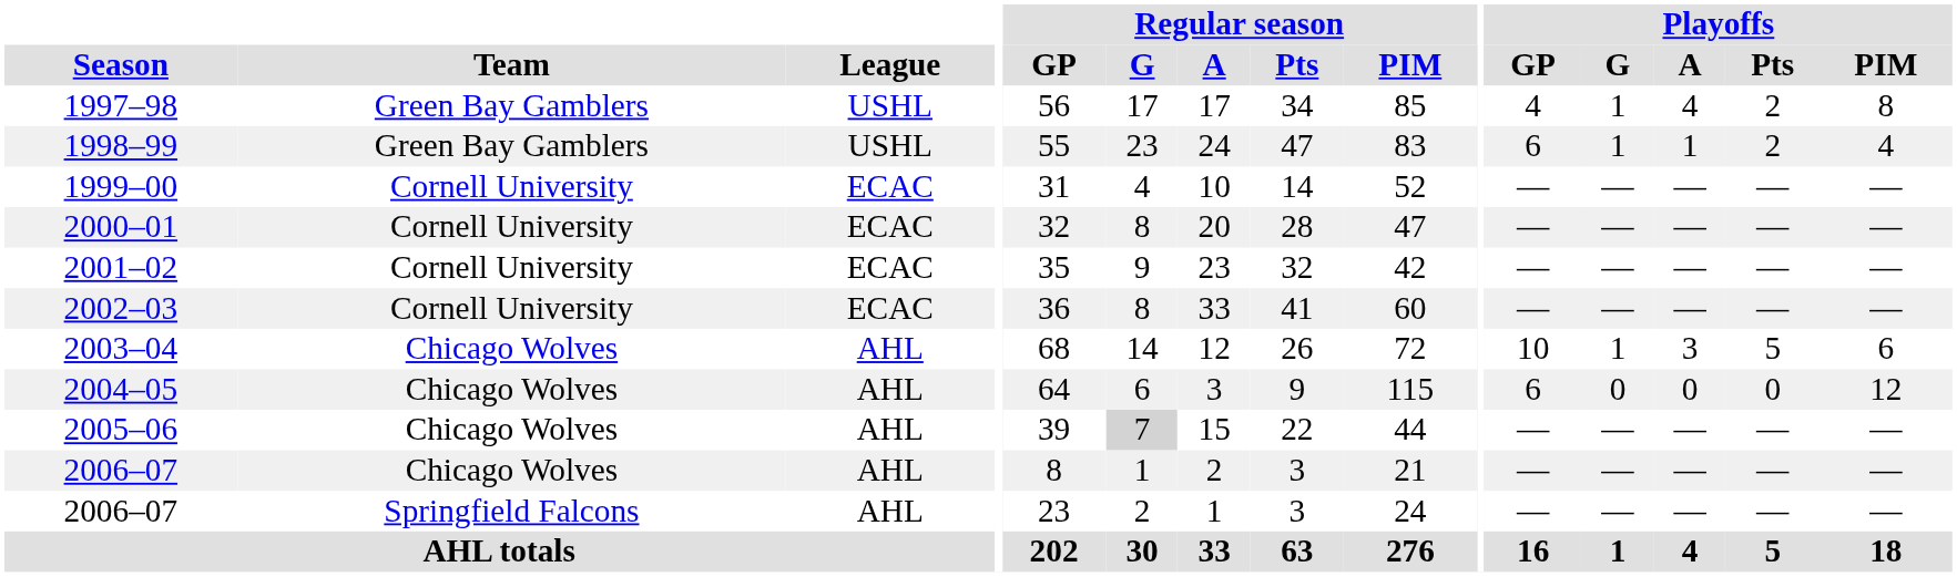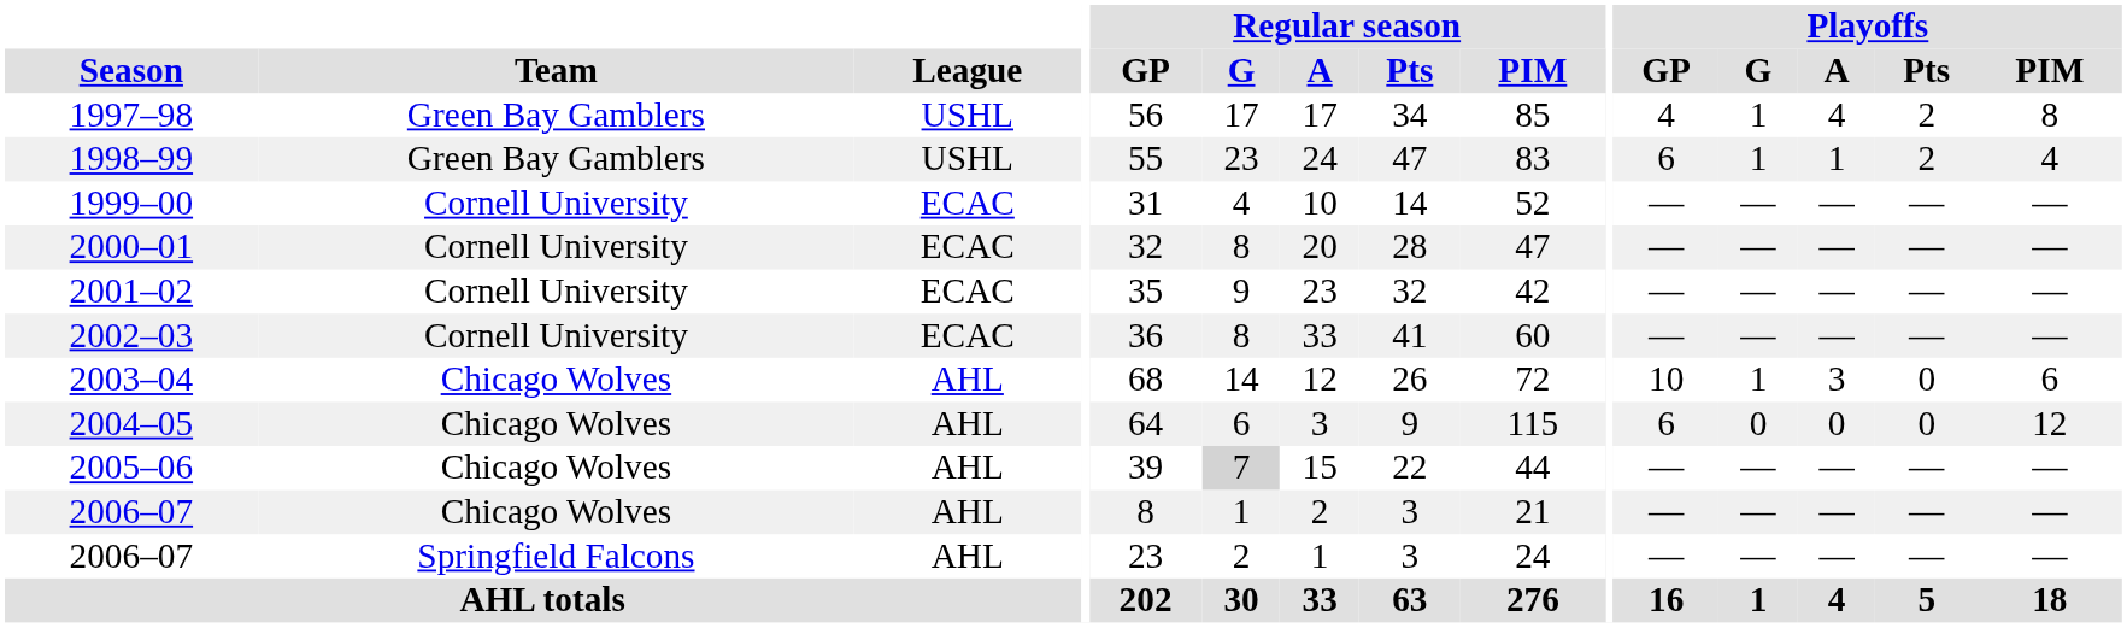2003–04 | Playoffs / Pts: 5 -> 0
